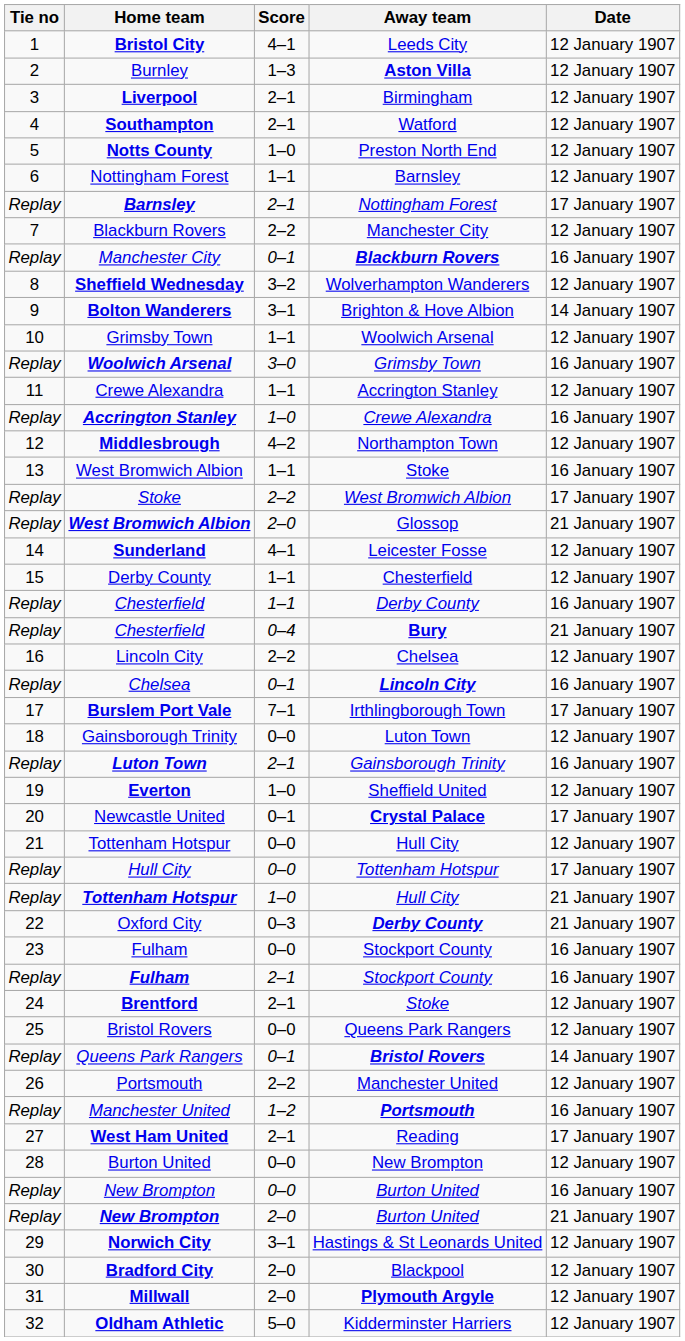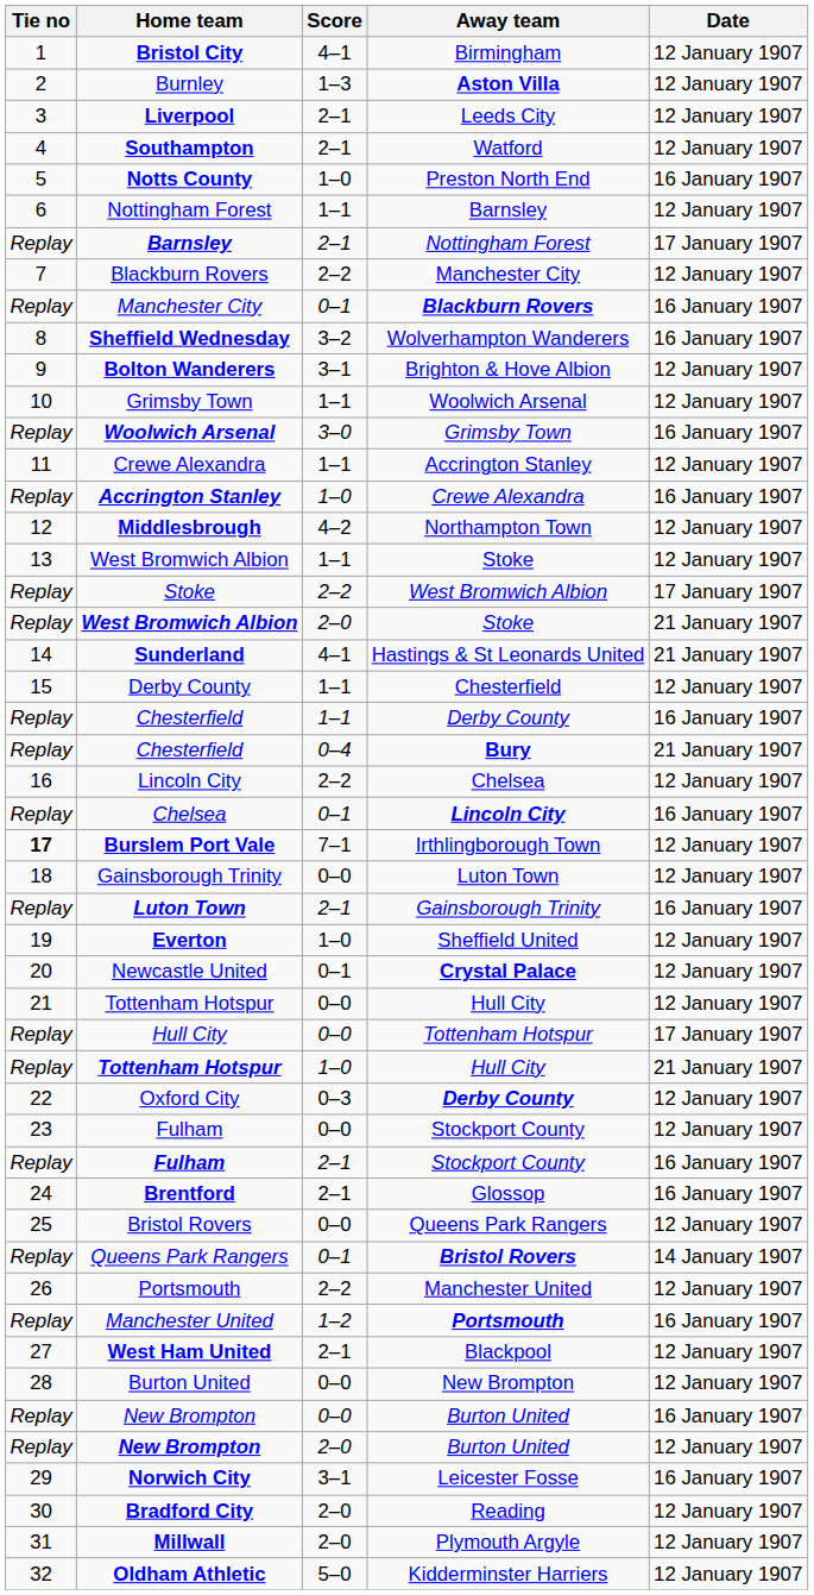Bristol City | Away team: Leeds City -> Birmingham
Liverpool | Away team: Birmingham -> Leeds City
Notts County | Date: 12 January 1907 -> 16 January 1907
Sheffield Wednesday | Date: 12 January 1907 -> 16 January 1907
Bolton Wanderers | Date: 14 January 1907 -> 12 January 1907
West Bromwich Albion / 1–1 | Date: 16 January 1907 -> 12 January 1907
West Bromwich Albion / 2–0 | Away team: Glossop -> Stoke
Sunderland | Away team: Leicester Fosse -> Hastings & St Leonards United
Sunderland | Date: 12 January 1907 -> 21 January 1907
Burslem Port Vale | Tie no: normal -> bold
Burslem Port Vale | Date: 17 January 1907 -> 12 January 1907
Newcastle United | Date: 17 January 1907 -> 12 January 1907
Oxford City | Date: 21 January 1907 -> 12 January 1907
Fulham / 0–0 | Date: 16 January 1907 -> 12 January 1907
Brentford | Away team: Stoke -> Glossop
Brentford | Date: 12 January 1907 -> 16 January 1907
West Ham United | Away team: Reading -> Blackpool
West Ham United | Date: 17 January 1907 -> 12 January 1907
New Brompton / 2–0 | Date: 21 January 1907 -> 12 January 1907
Norwich City | Away team: Hastings & St Leonards United -> Leicester Fosse
Norwich City | Date: 12 January 1907 -> 16 January 1907
Bradford City | Away team: Blackpool -> Reading
Millwall | Away team: bold -> normal
